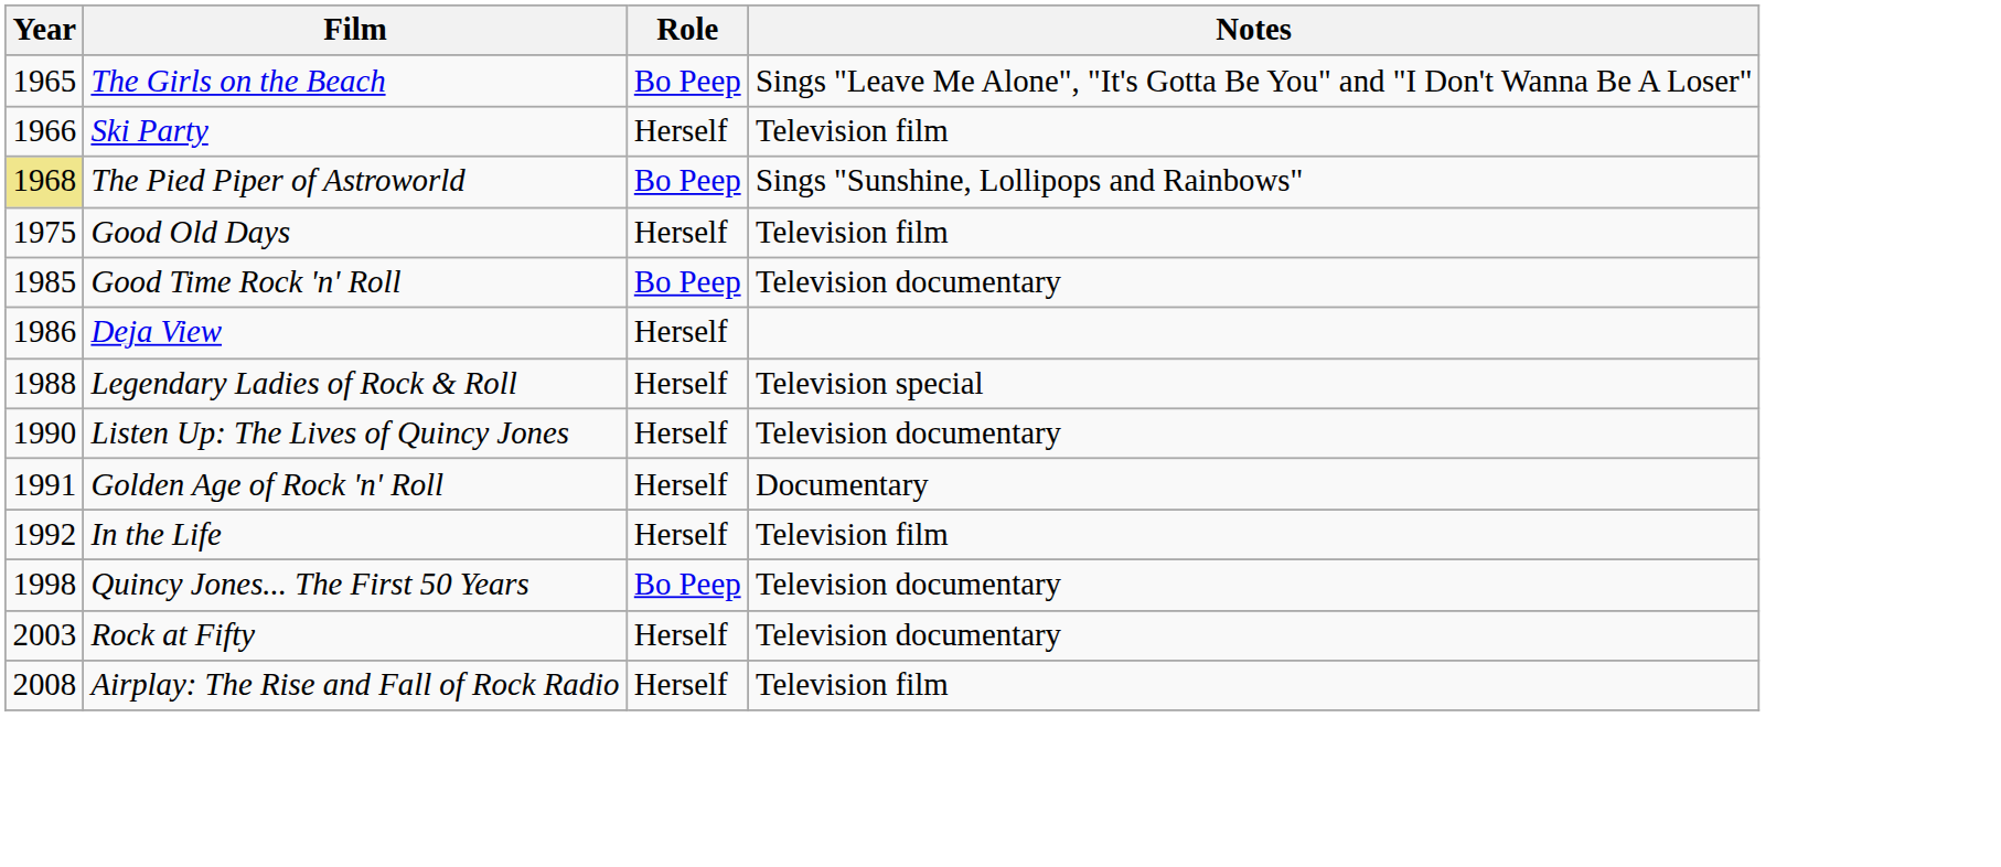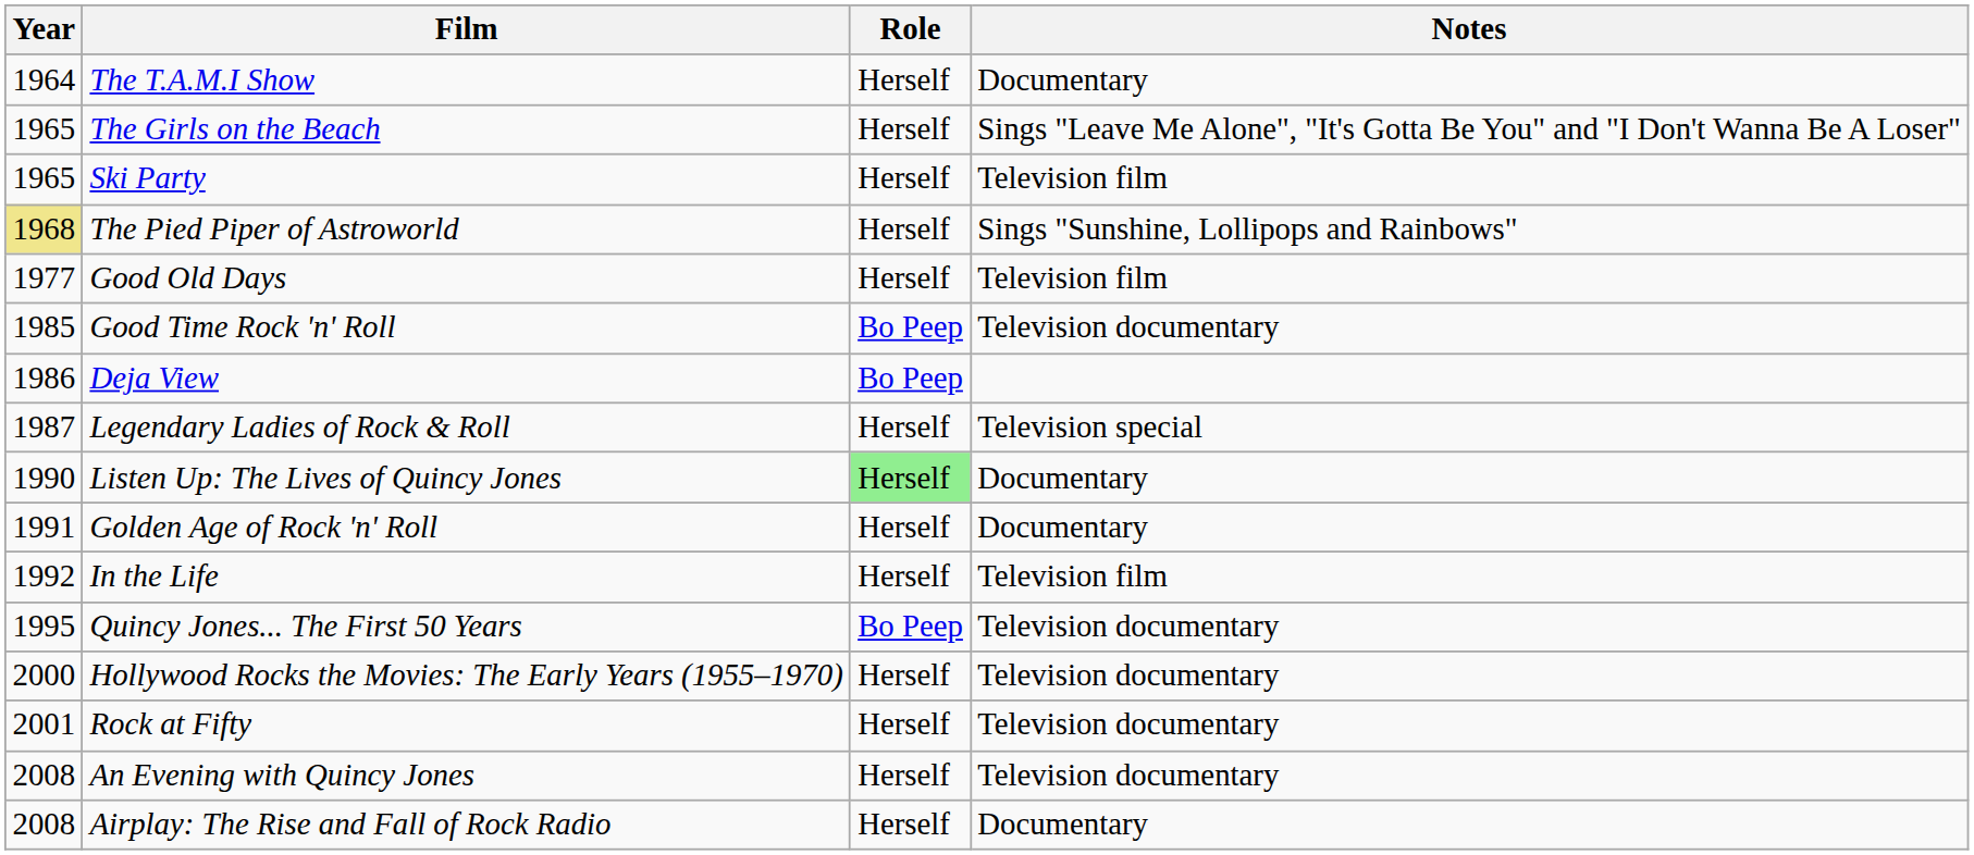+ row: 1964 | The T.A.M.I Show | Herself | Documentary
The Girls on the Beach | Role: Bo Peep -> Herself
Ski Party | Year: 1966 -> 1965
The Pied Piper of Astroworld | Role: Bo Peep -> Herself
Good Old Days | Year: 1975 -> 1977
Deja View | Role: Herself -> Bo Peep
Legendary Ladies of Rock & Roll | Year: 1988 -> 1987
Listen Up: The Lives of Quincy Jones | Role: no background -> lightgreen background
Listen Up: The Lives of Quincy Jones | Notes: Television documentary -> Documentary
Quincy Jones... The First 50 Years | Year: 1998 -> 1995
+ row: 2000 | Hollywood Rocks the Movies: The Early Years (1955–1970) | Herself | Television documentary
Rock at Fifty | Year: 2003 -> 2001
+ row: 2008 | An Evening with Quincy Jones | Herself | Television documentary
Airplay: The Rise and Fall of Rock Radio | Notes: Television film -> Documentary
